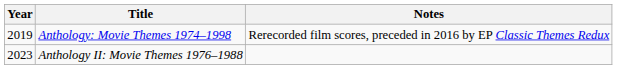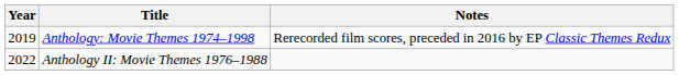Anthology II: Movie Themes 1976–1988 | Year: 2023 -> 2022
